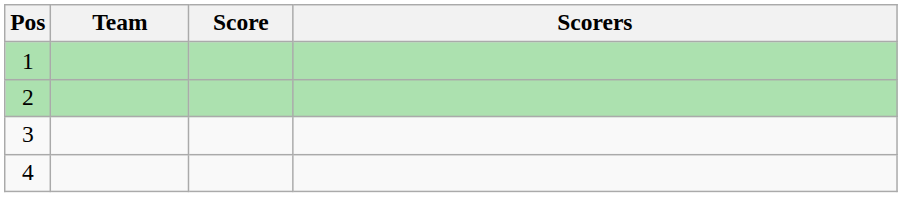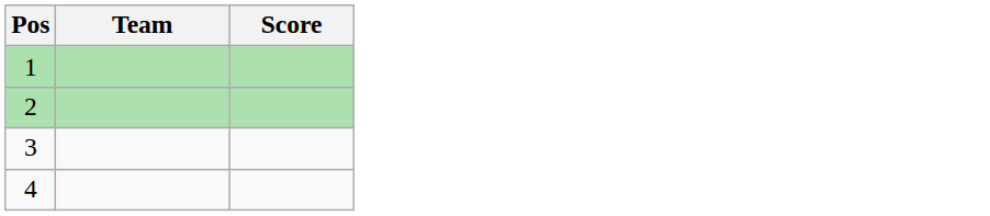- column: Scorers
